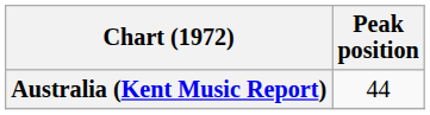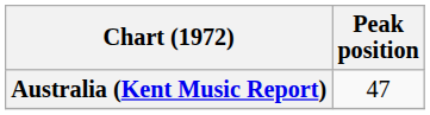Australia (Kent Music Report) | Peak position: 44 -> 47
